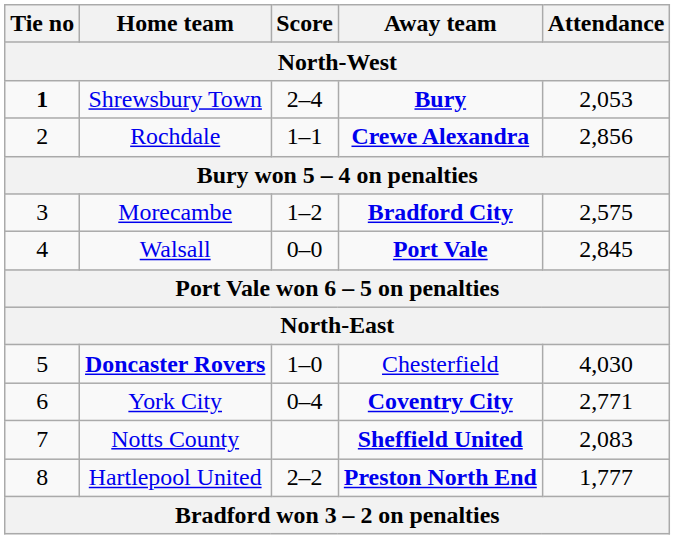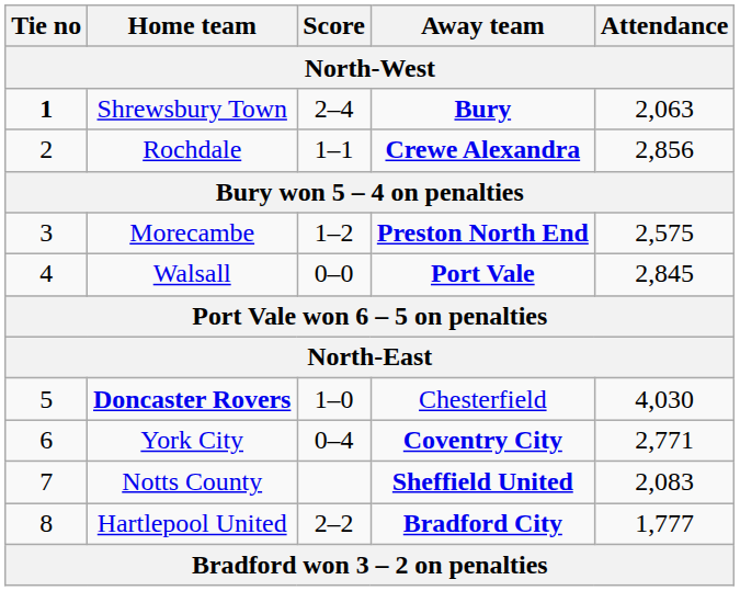Shrewsbury Town | Attendance: 2,053 -> 2,063
Morecambe | Away team: Bradford City -> Preston North End
Hartlepool United | Away team: Preston North End -> Bradford City
